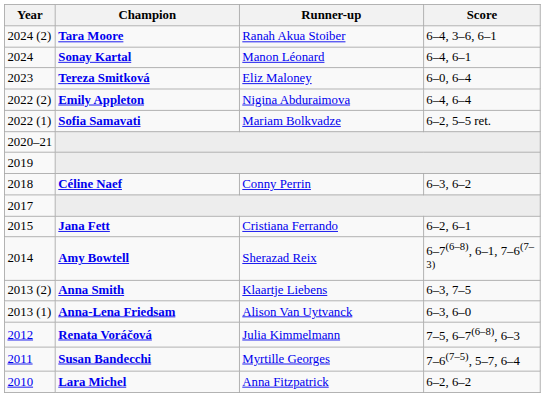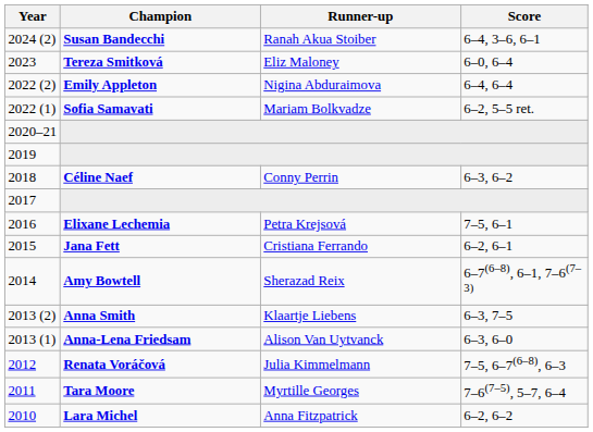2024 (2) | Champion: Tara Moore -> Susan Bandecchi
- row: 2024 | Sonay Kartal | Manon Léonard | 6–4, 6–1
+ row: 2016 | Elixane Lechemia | Petra Krejsová | 7–5, 6–1
2011 | Champion: Susan Bandecchi -> Tara Moore
